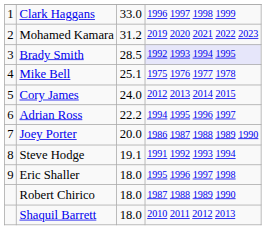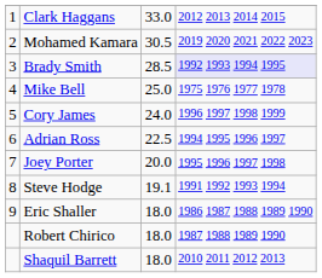Clark Haggans | column 4: 1996 1997 1998 1999 -> 2012 2013 2014 2015
Mohamed Kamara | column 3: 31.2 -> 30.5
Mike Bell | column 3: 25.1 -> 25.0
Cory James | column 4: 2012 2013 2014 2015 -> 1996 1997 1998 1999
Adrian Ross | column 3: 22.2 -> 22.5
Joey Porter | column 4: 1986 1987 1988 1989 1990 -> 1995 1996 1997 1998
Eric Shaller | column 4: 1995 1996 1997 1998 -> 1986 1987 1988 1989 1990
